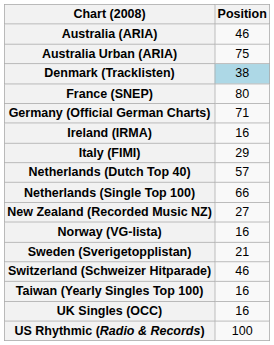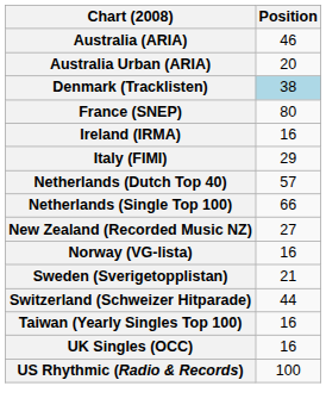Australia Urban (ARIA) | Position: 75 -> 20
- row: Germany (Official German Charts) | 71
Switzerland (Schweizer Hitparade) | Position: 46 -> 44
